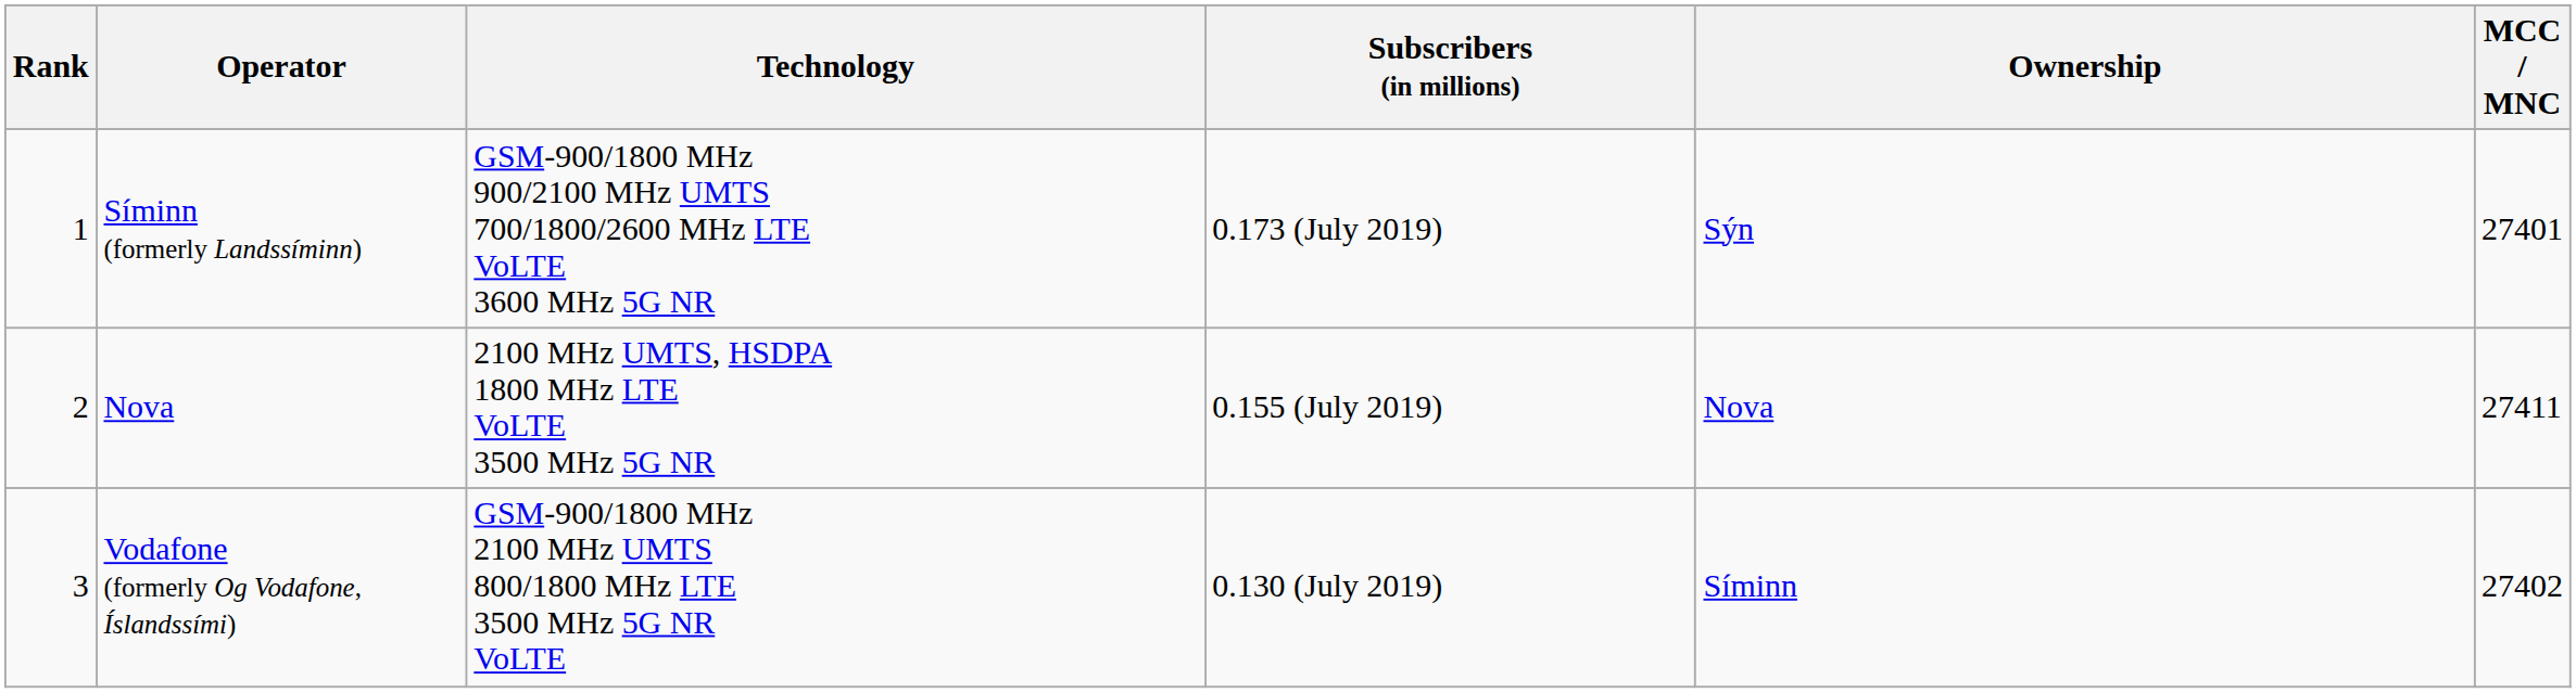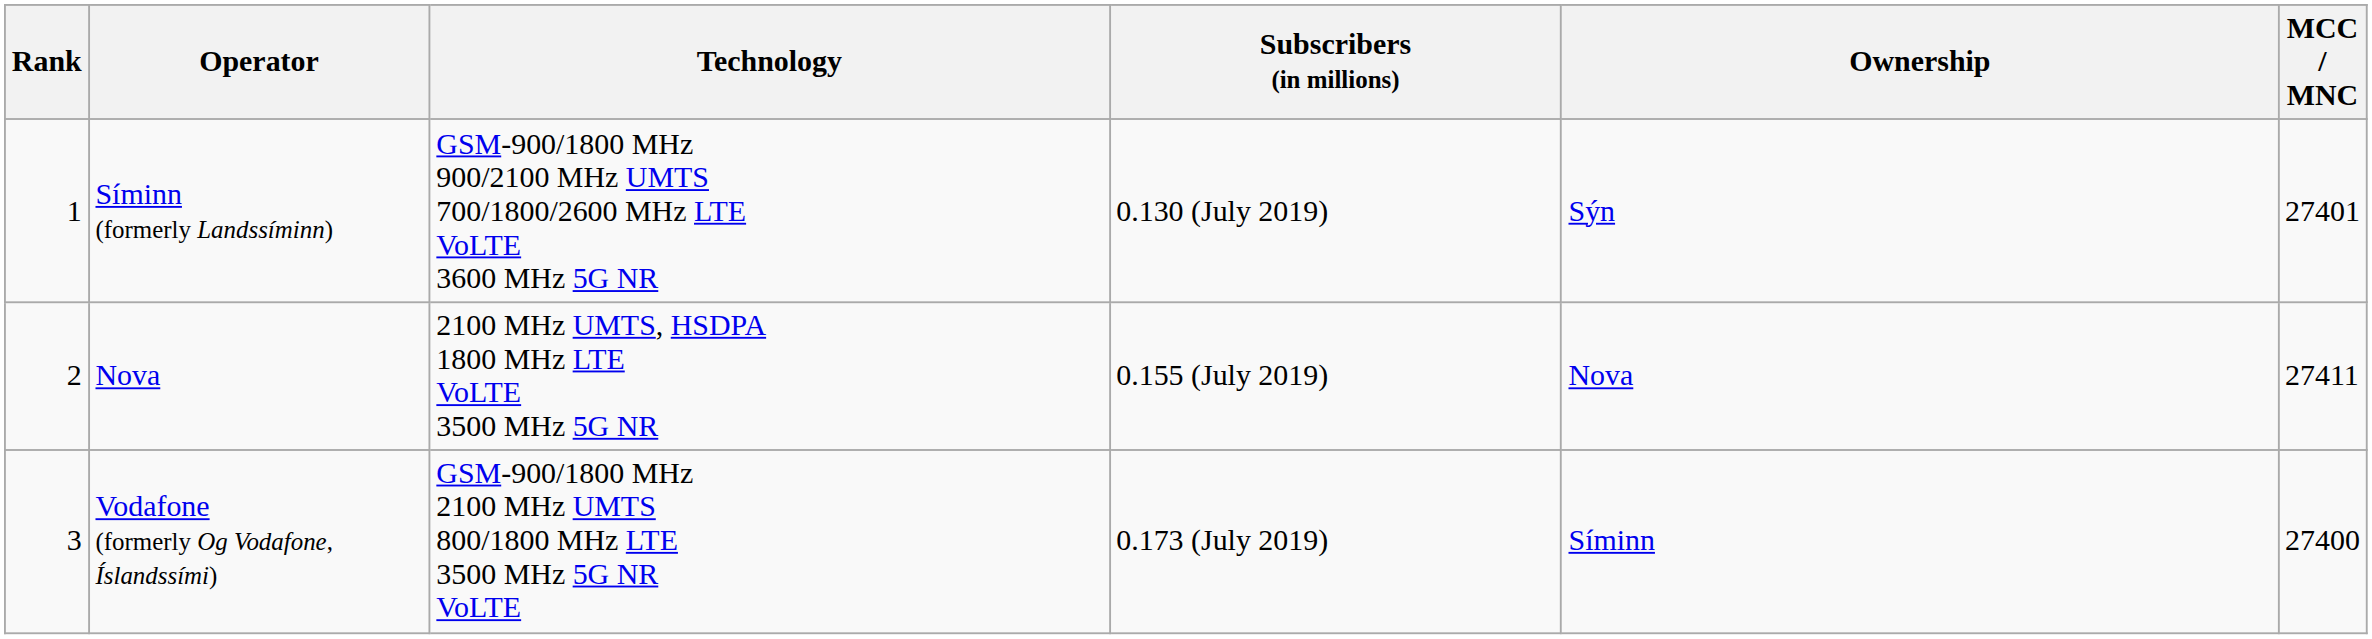Síminn (formerly Landssíminn) | Subscribers (in millions): 0.173 (July 2019) -> 0.130 (July 2019)
Vodafone (formerly Og Vodafone, Íslandssími) | Subscribers (in millions): 0.130 (July 2019) -> 0.173 (July 2019)
Vodafone (formerly Og Vodafone, Íslandssími) | MCC / MNC: 27402 -> 27400
